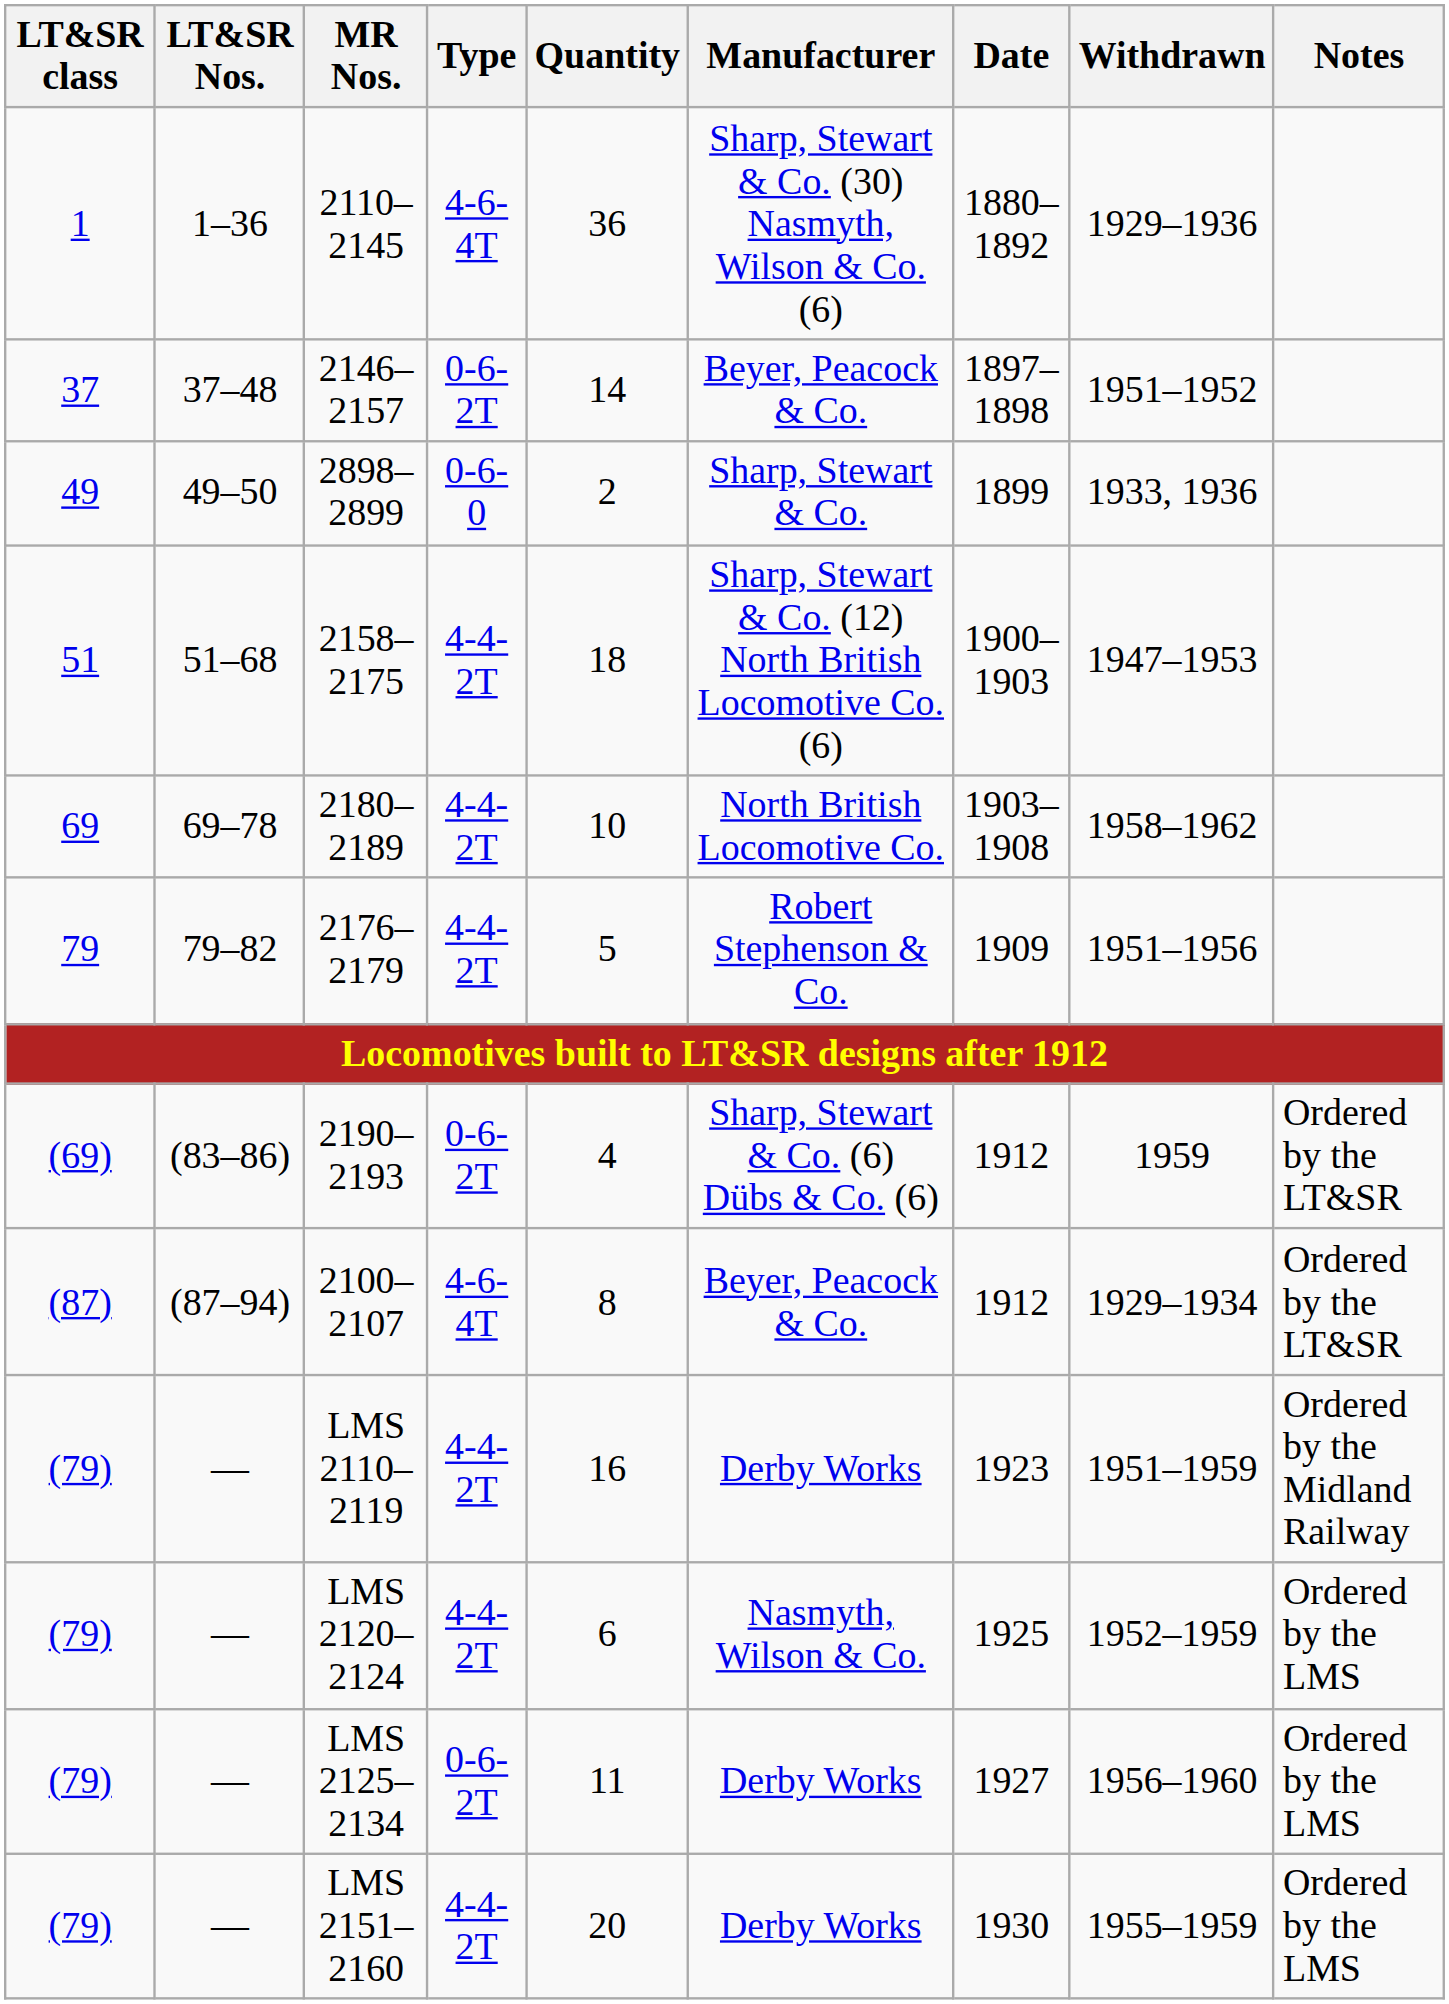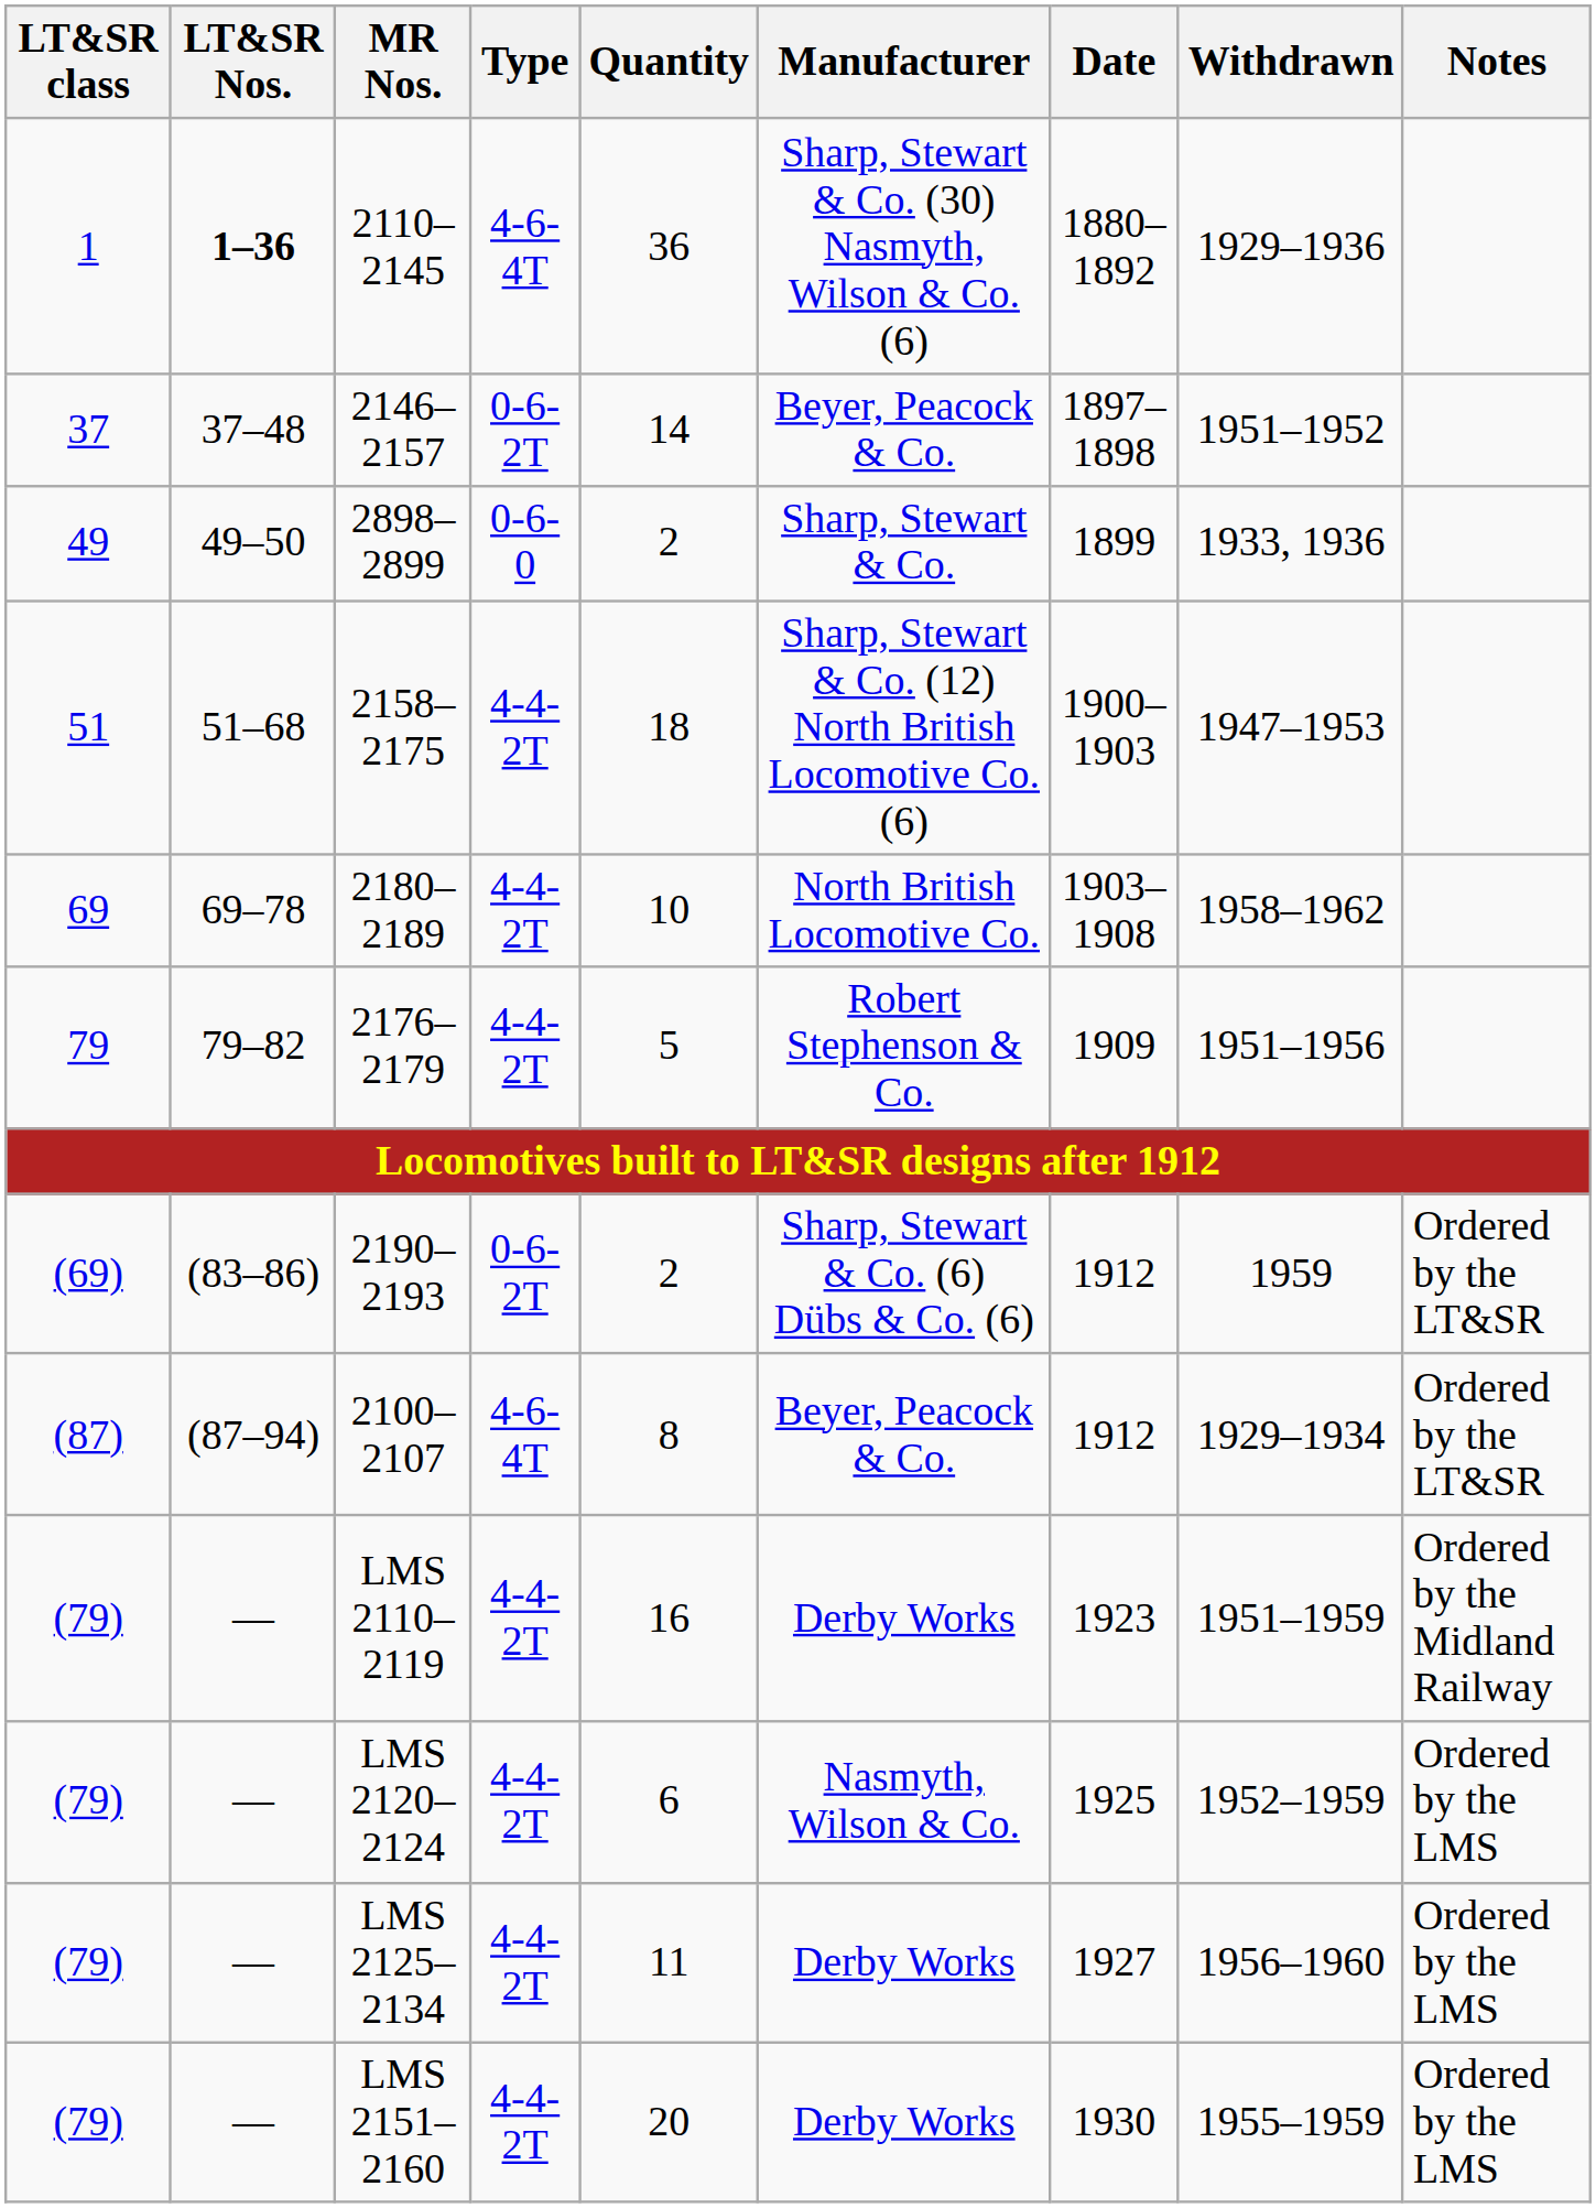2110–2145 | LT&SR Nos.: normal -> bold
2190–2193 | Quantity: 4 -> 2
LMS 2125–2134 | Type: 0-6-2T -> 4-4-2T
